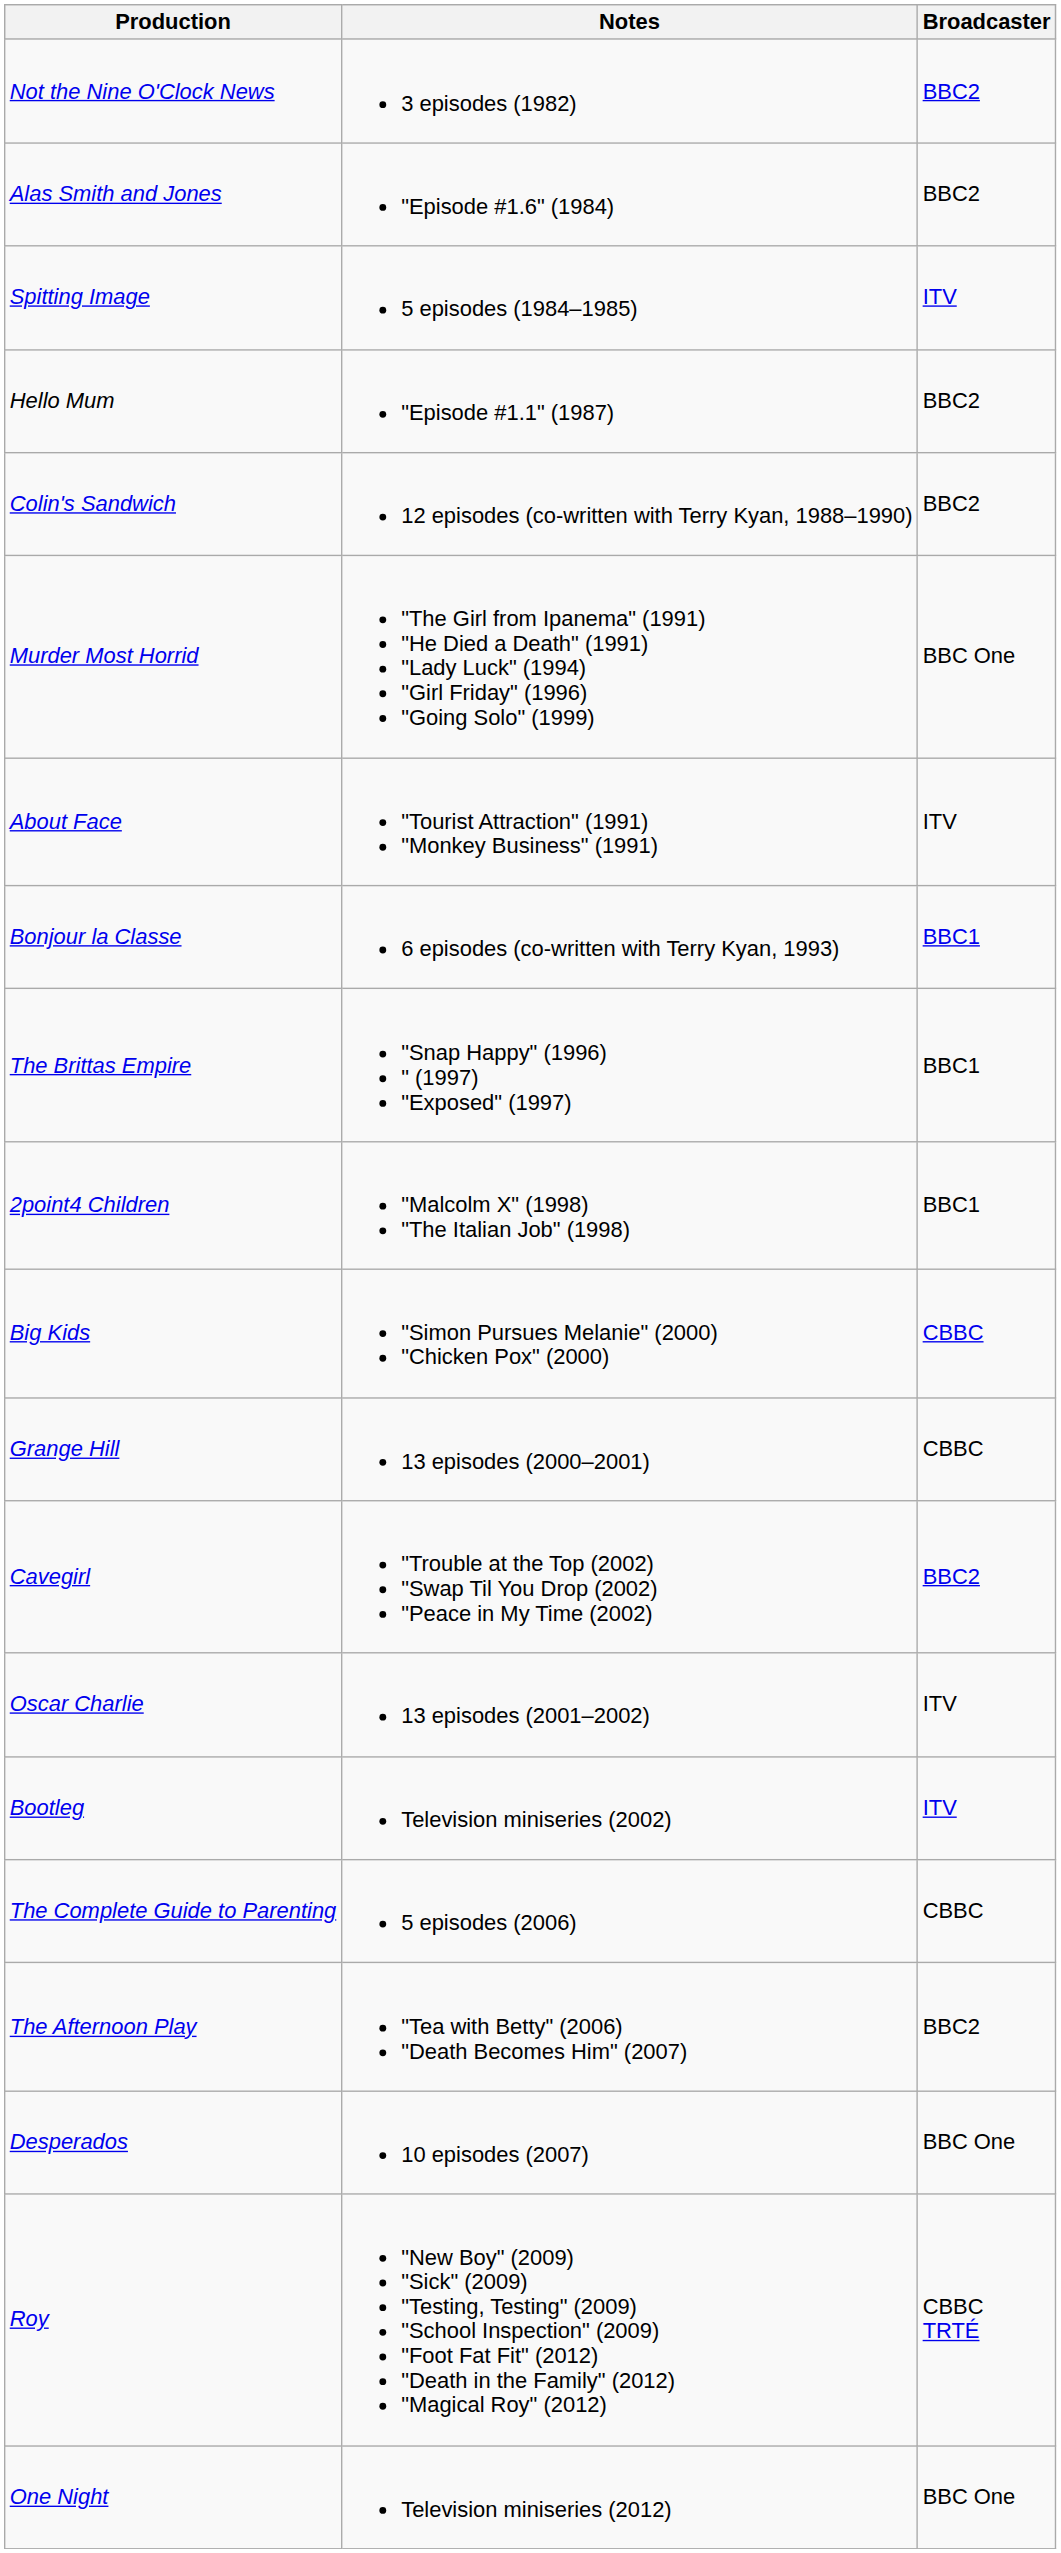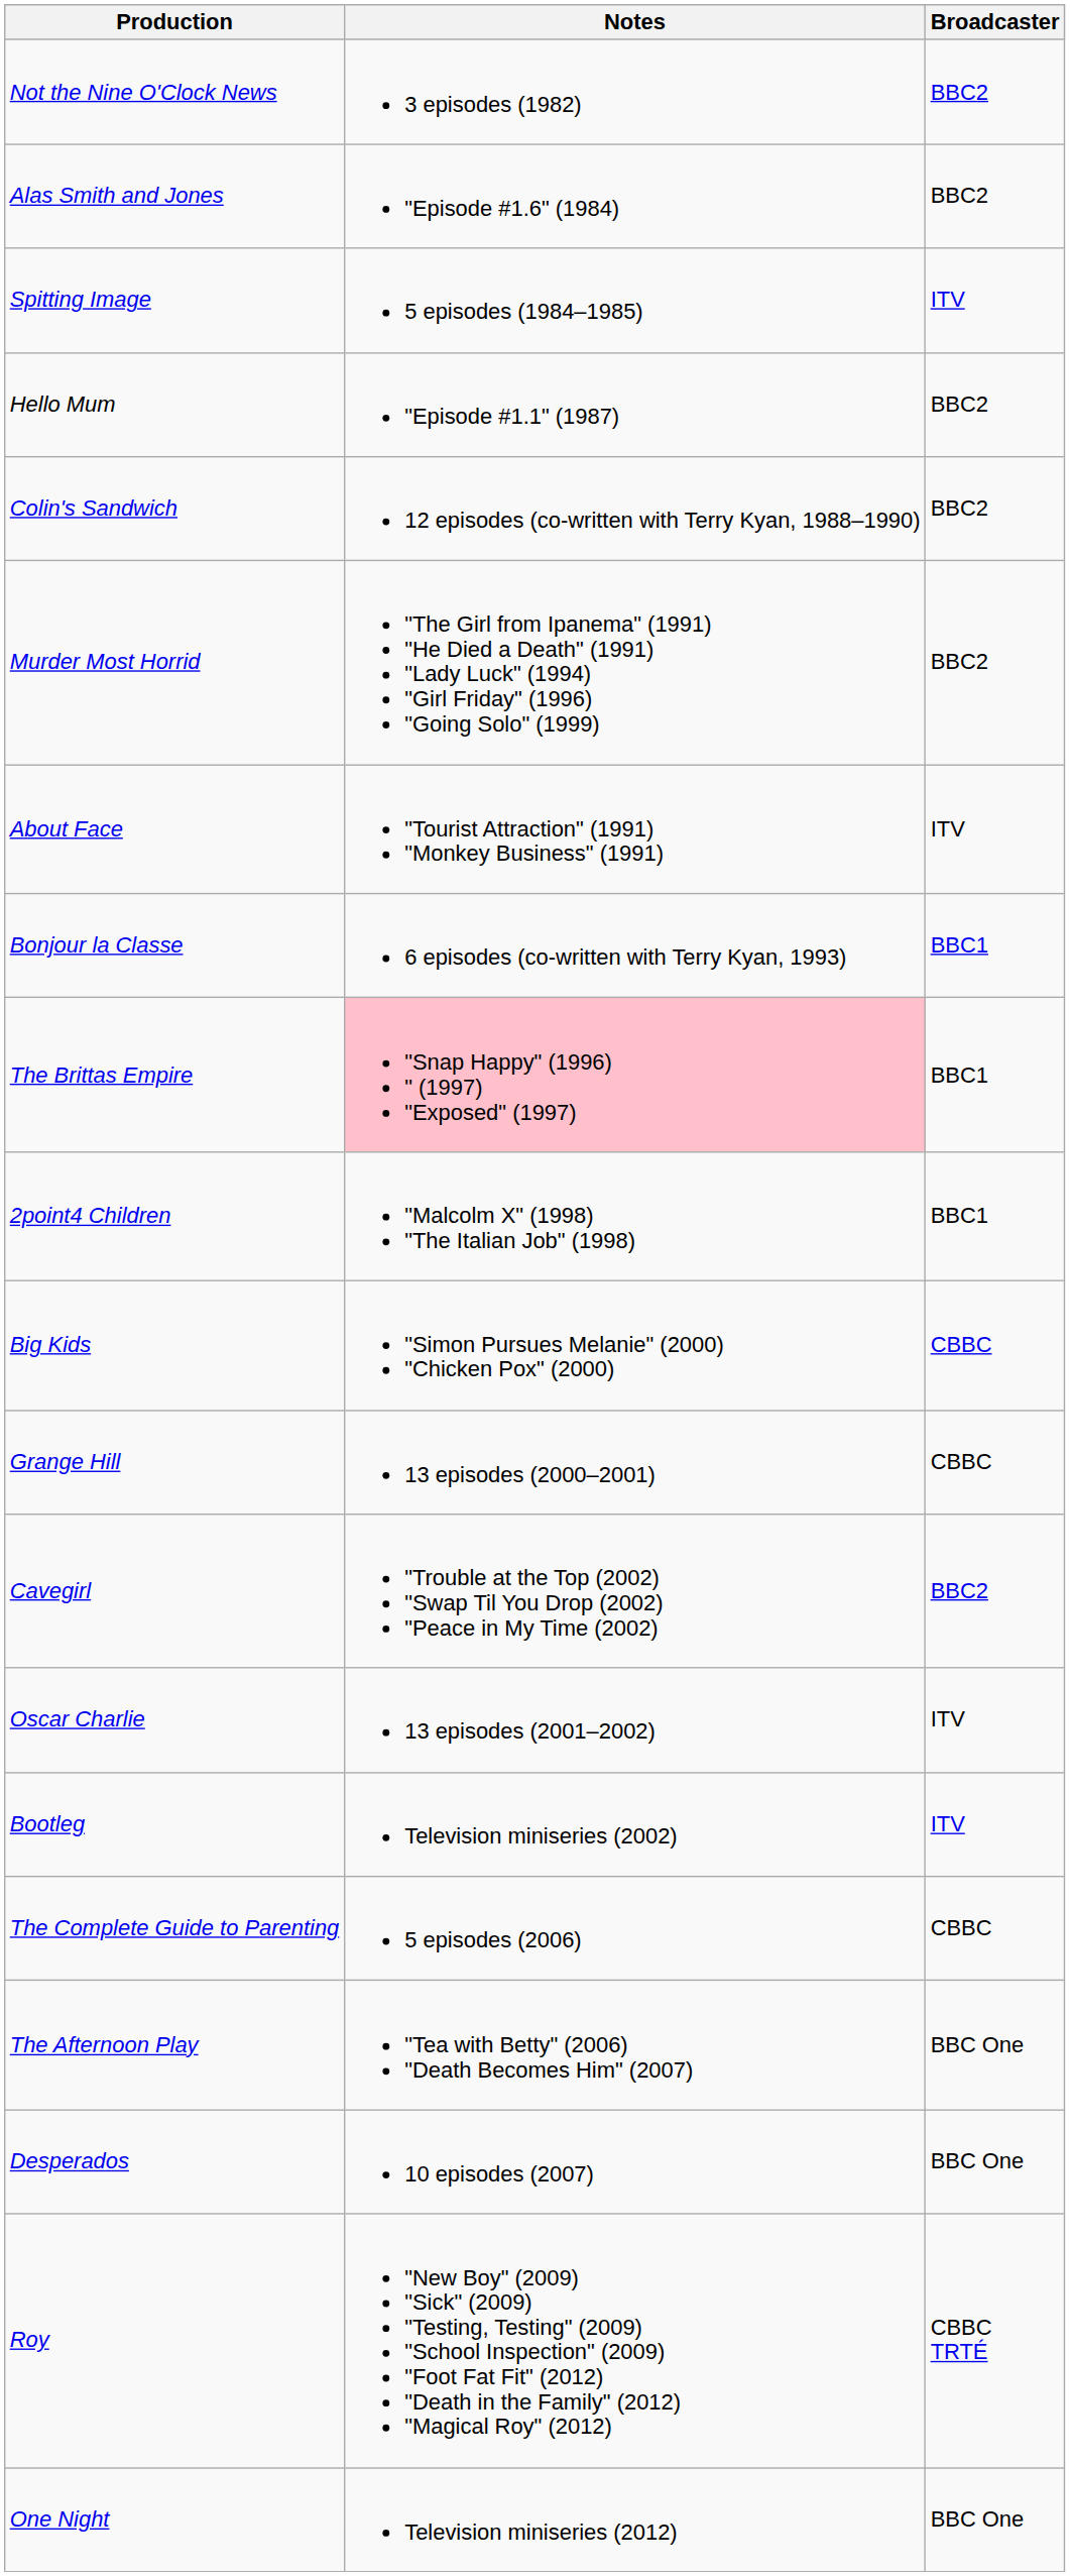Murder Most Horrid | Broadcaster: BBC One -> BBC2
The Brittas Empire | Notes: no background -> pink background
The Afternoon Play | Broadcaster: BBC2 -> BBC One
